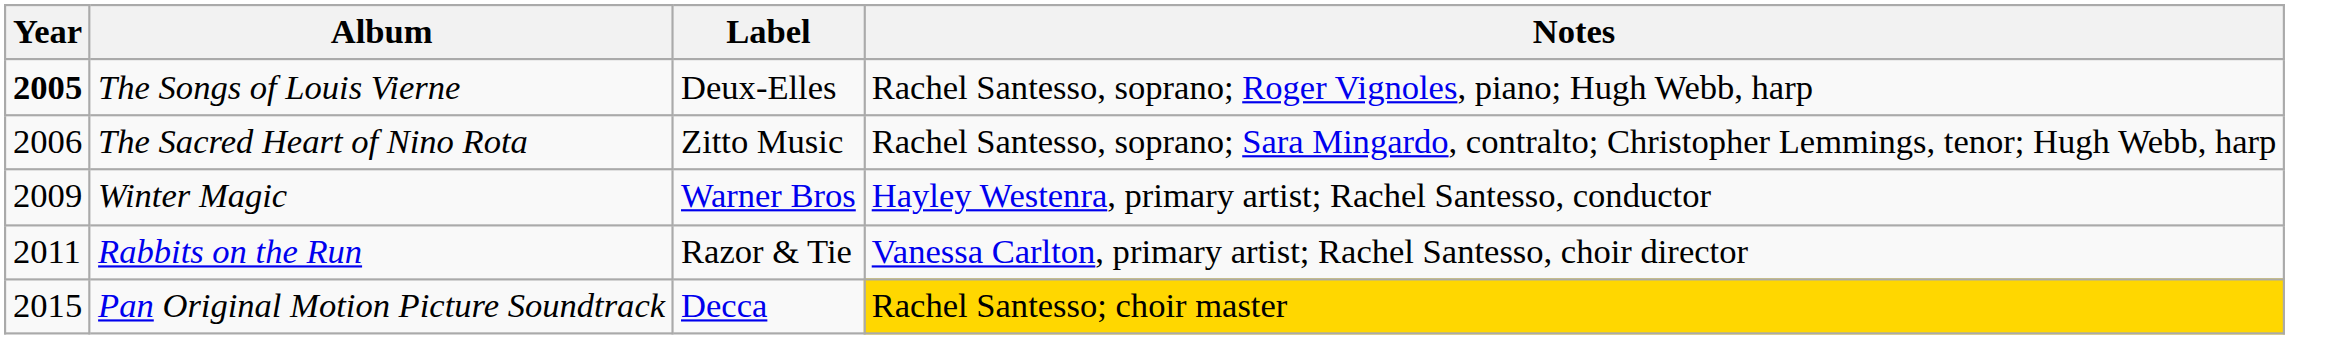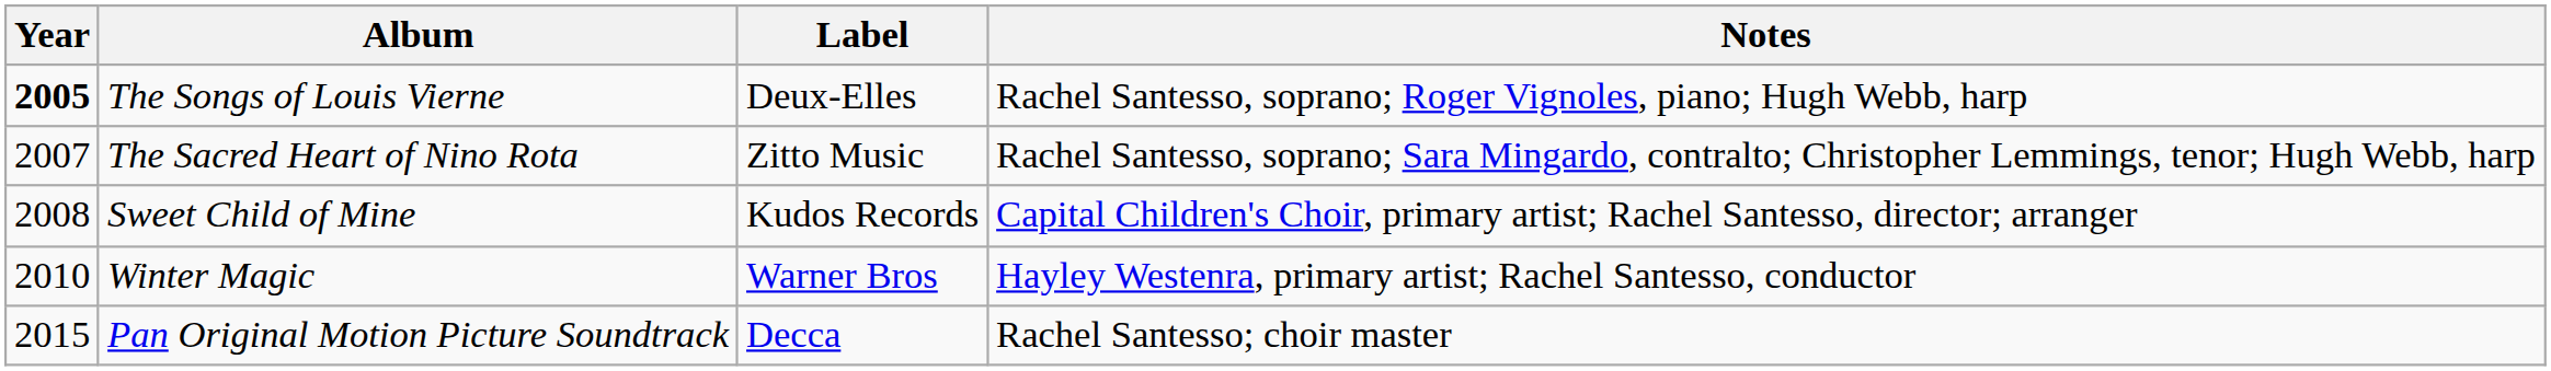The Sacred Heart of Nino Rota | Year: 2006 -> 2007
+ row: 2008 | Sweet Child of Mine | Kudos Records | Capital Children's Choir, primary artist; Rachel Santesso, director; arranger
Winter Magic | Year: 2009 -> 2010
- row: 2011 | Rabbits on the Run | Razor & Tie | Vanessa Carlton, primary artist; Rachel Santesso, choir director
Pan Original Motion Picture Soundtrack | Notes: gold background -> no background
